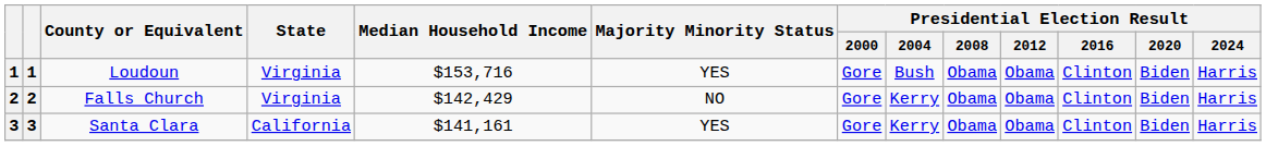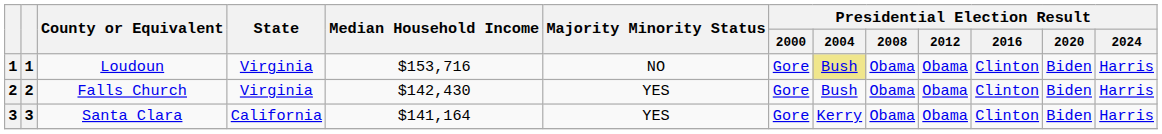Loudoun | Majority Minority Status: YES -> NO
Loudoun | Presidential Election Result / 2004: no background -> khaki background
Falls Church | Median Household Income: $142,429 -> $142,430
Falls Church | Majority Minority Status: NO -> YES
Falls Church | Presidential Election Result / 2004: Kerry -> Bush
Santa Clara | Median Household Income: $141,161 -> $141,164
